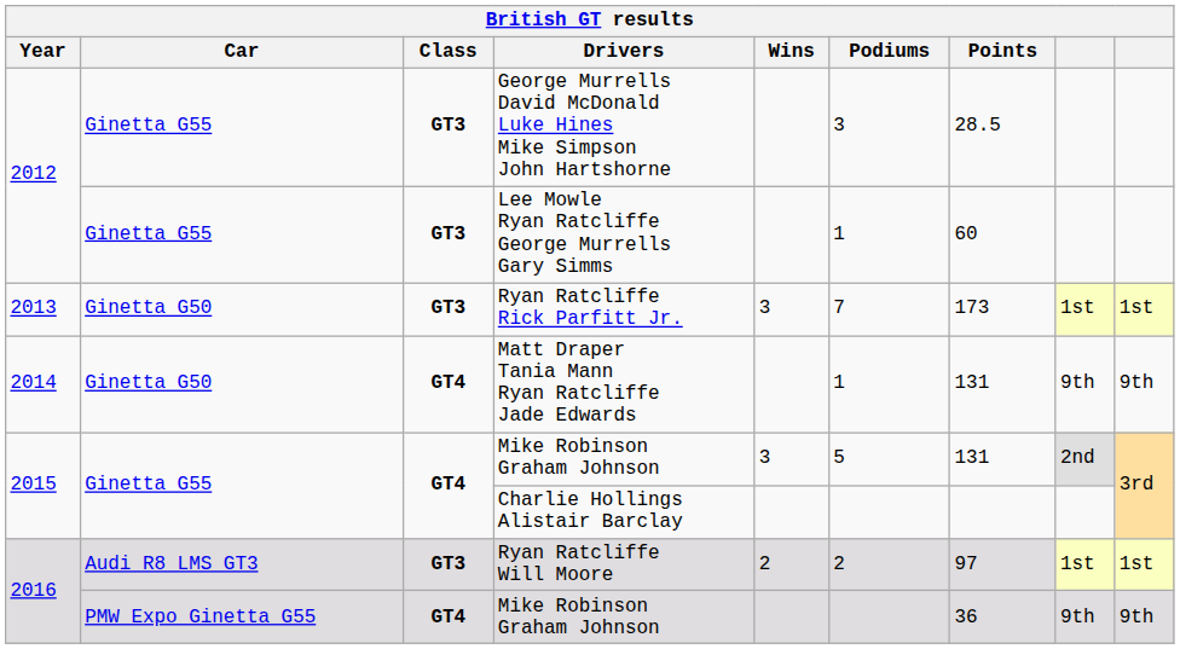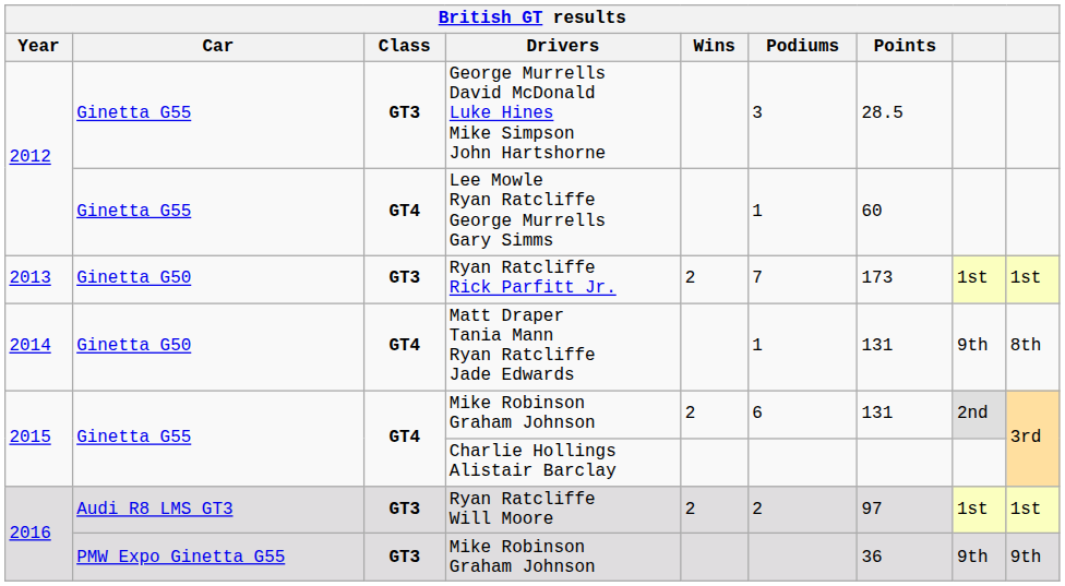Lee Mowle Ryan Ratcliffe George Murrells Gary Simms | Class: GT3 -> GT4
Ryan Ratcliffe Rick Parfitt Jr. | Wins: 3 -> 2
Matt Draper Tania Mann Ryan Ratcliffe Jade Edwards | column 9: 9th -> 8th
2015 / Mike Robinson Graham Johnson | Wins: 3 -> 2
2015 / Mike Robinson Graham Johnson | Podiums: 5 -> 6
2016 / Mike Robinson Graham Johnson | Class: GT4 -> GT3
